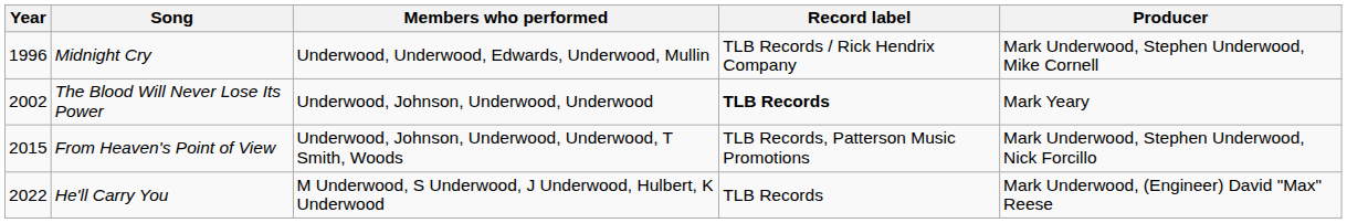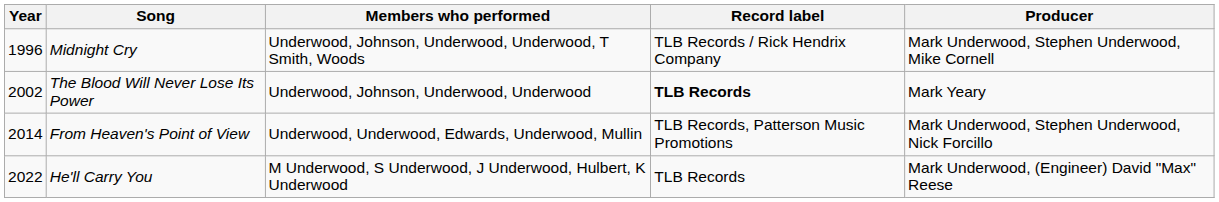Midnight Cry | Members who performed: Underwood, Underwood, Edwards, Underwood, Mullin -> Underwood, Johnson, Underwood, Underwood, T Smith, Woods
From Heaven's Point of View | Year: 2015 -> 2014
From Heaven's Point of View | Members who performed: Underwood, Johnson, Underwood, Underwood, T Smith, Woods -> Underwood, Underwood, Edwards, Underwood, Mullin
